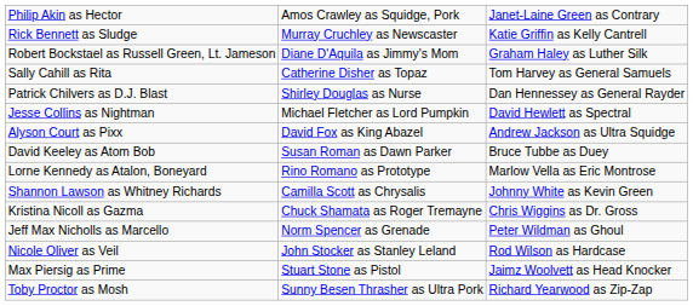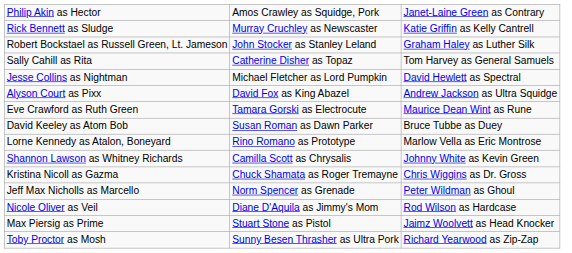Robert Bockstael as Russell Green, Lt. Jameson | column 2: Diane D'Aquila as Jimmy's Mom -> John Stocker as Stanley Leland
- row: Patrick Chilvers as D.J. Blast | Shirley Douglas as Nurse | Dan Hennessey as General Rayder
+ row: Eve Crawford as Ruth Green | Tamara Gorski as Electrocute | Maurice Dean Wint as Rune
Nicole Oliver as Veil | column 2: John Stocker as Stanley Leland -> Diane D'Aquila as Jimmy's Mom
